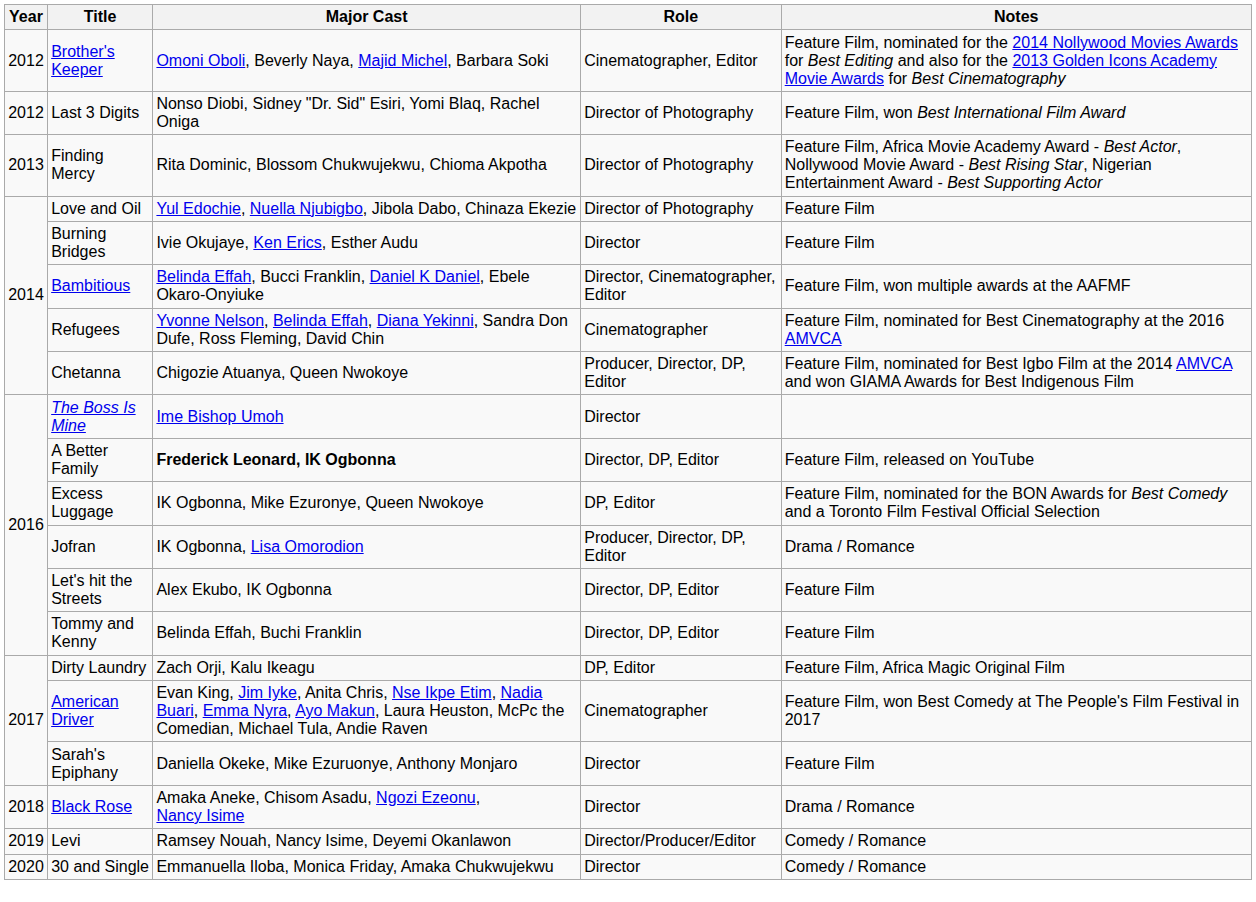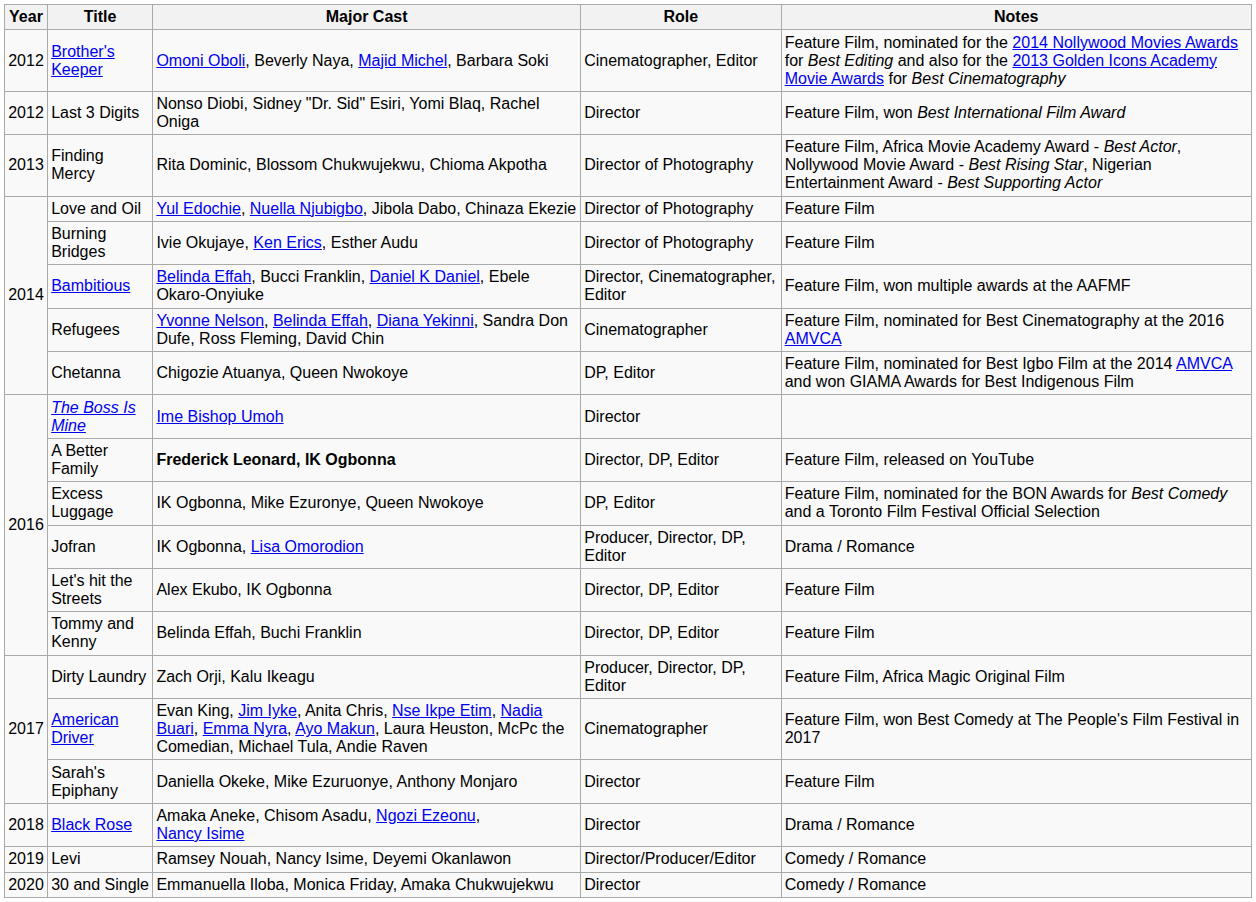Last 3 Digits | Role: Director of Photography -> Director
Burning Bridges | Role: Director -> Director of Photography
Chetanna | Role: Producer, Director, DP, Editor -> DP, Editor
Dirty Laundry | Role: DP, Editor -> Producer, Director, DP, Editor
